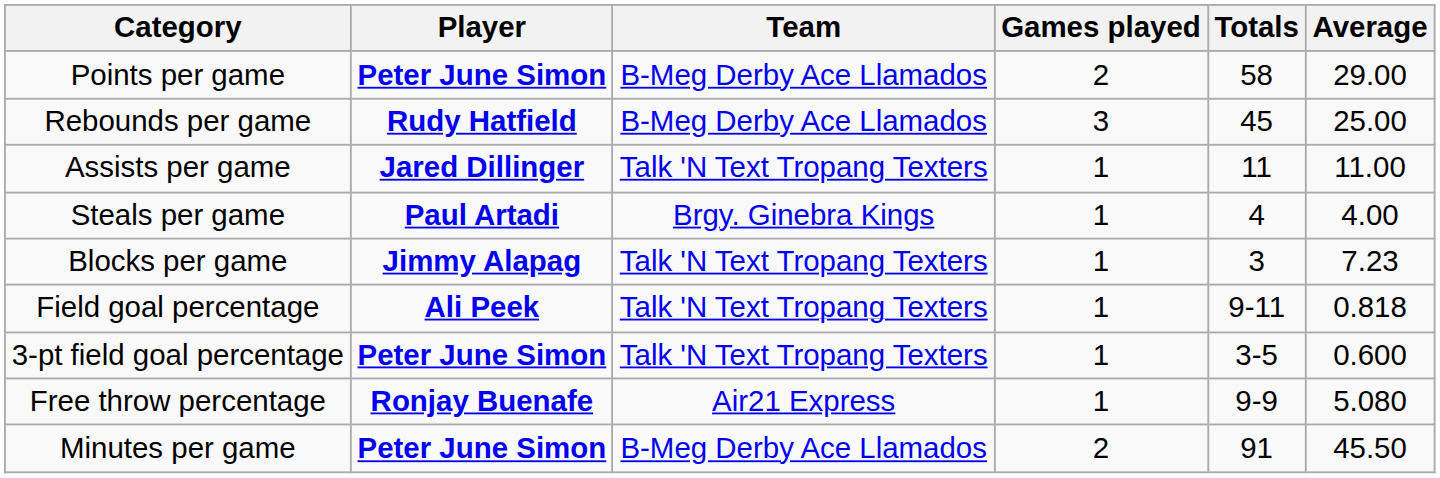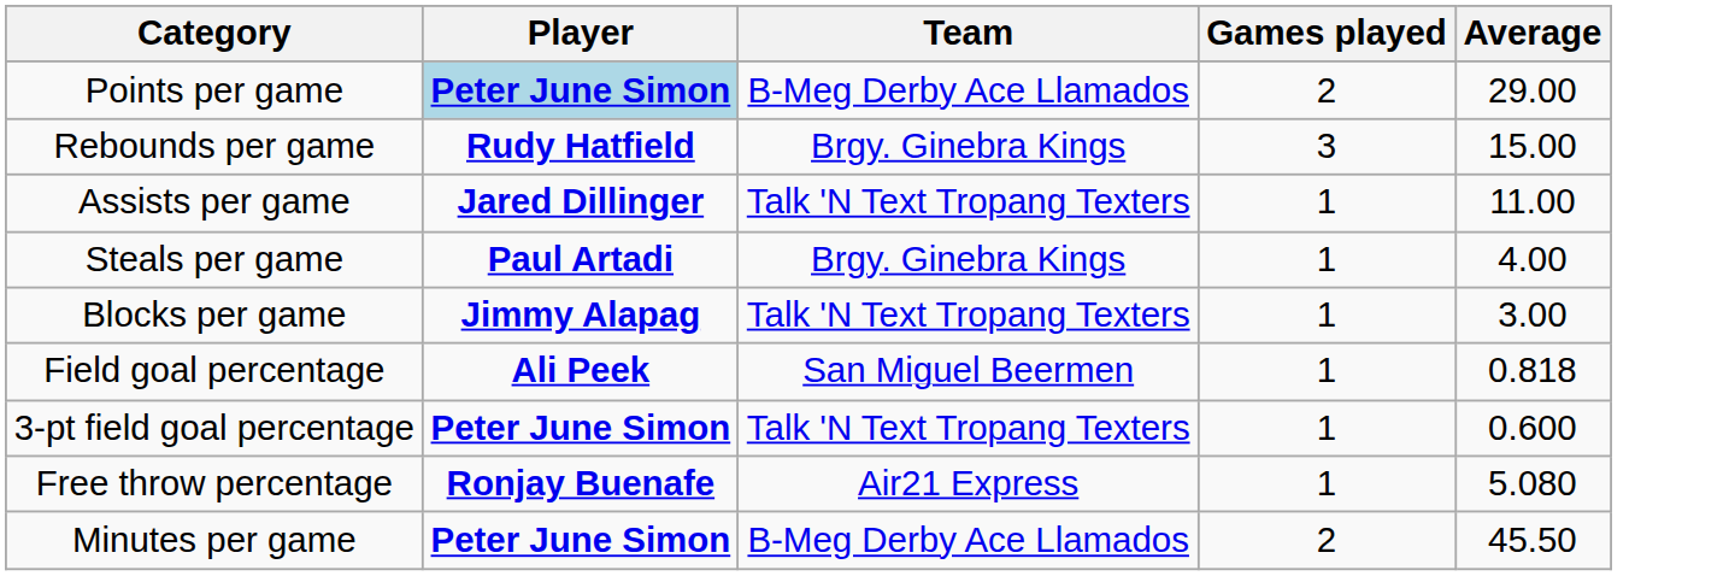- column: Totals | 58 | 45 | 11 | 4 | 3 | 9-11 | 3-5 | 9-9 | 91
Points per game | Player: no background -> lightblue background
Rebounds per game | Team: B-Meg Derby Ace Llamados -> Brgy. Ginebra Kings
Rebounds per game | Average: 25.00 -> 15.00
Blocks per game | Average: 7.23 -> 3.00
Field goal percentage | Team: Talk 'N Text Tropang Texters -> San Miguel Beermen
